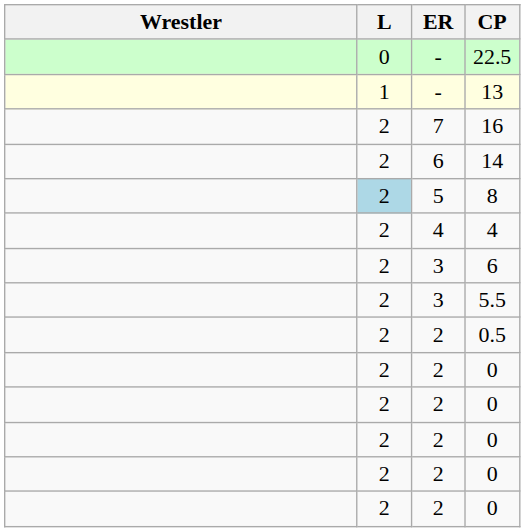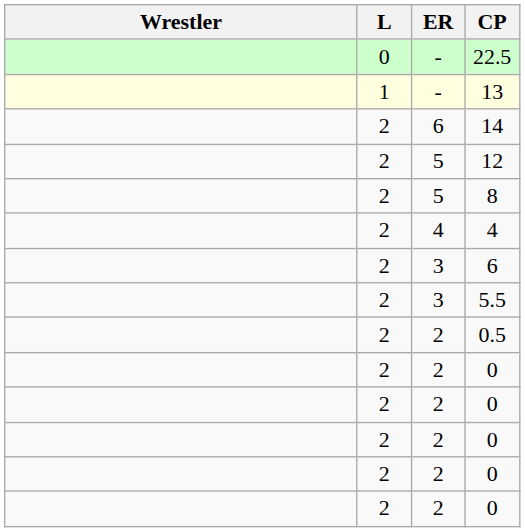- row: 2 | 7 | 16
+ row: 2 | 5 | 12
8 | L: lightblue background -> no background
